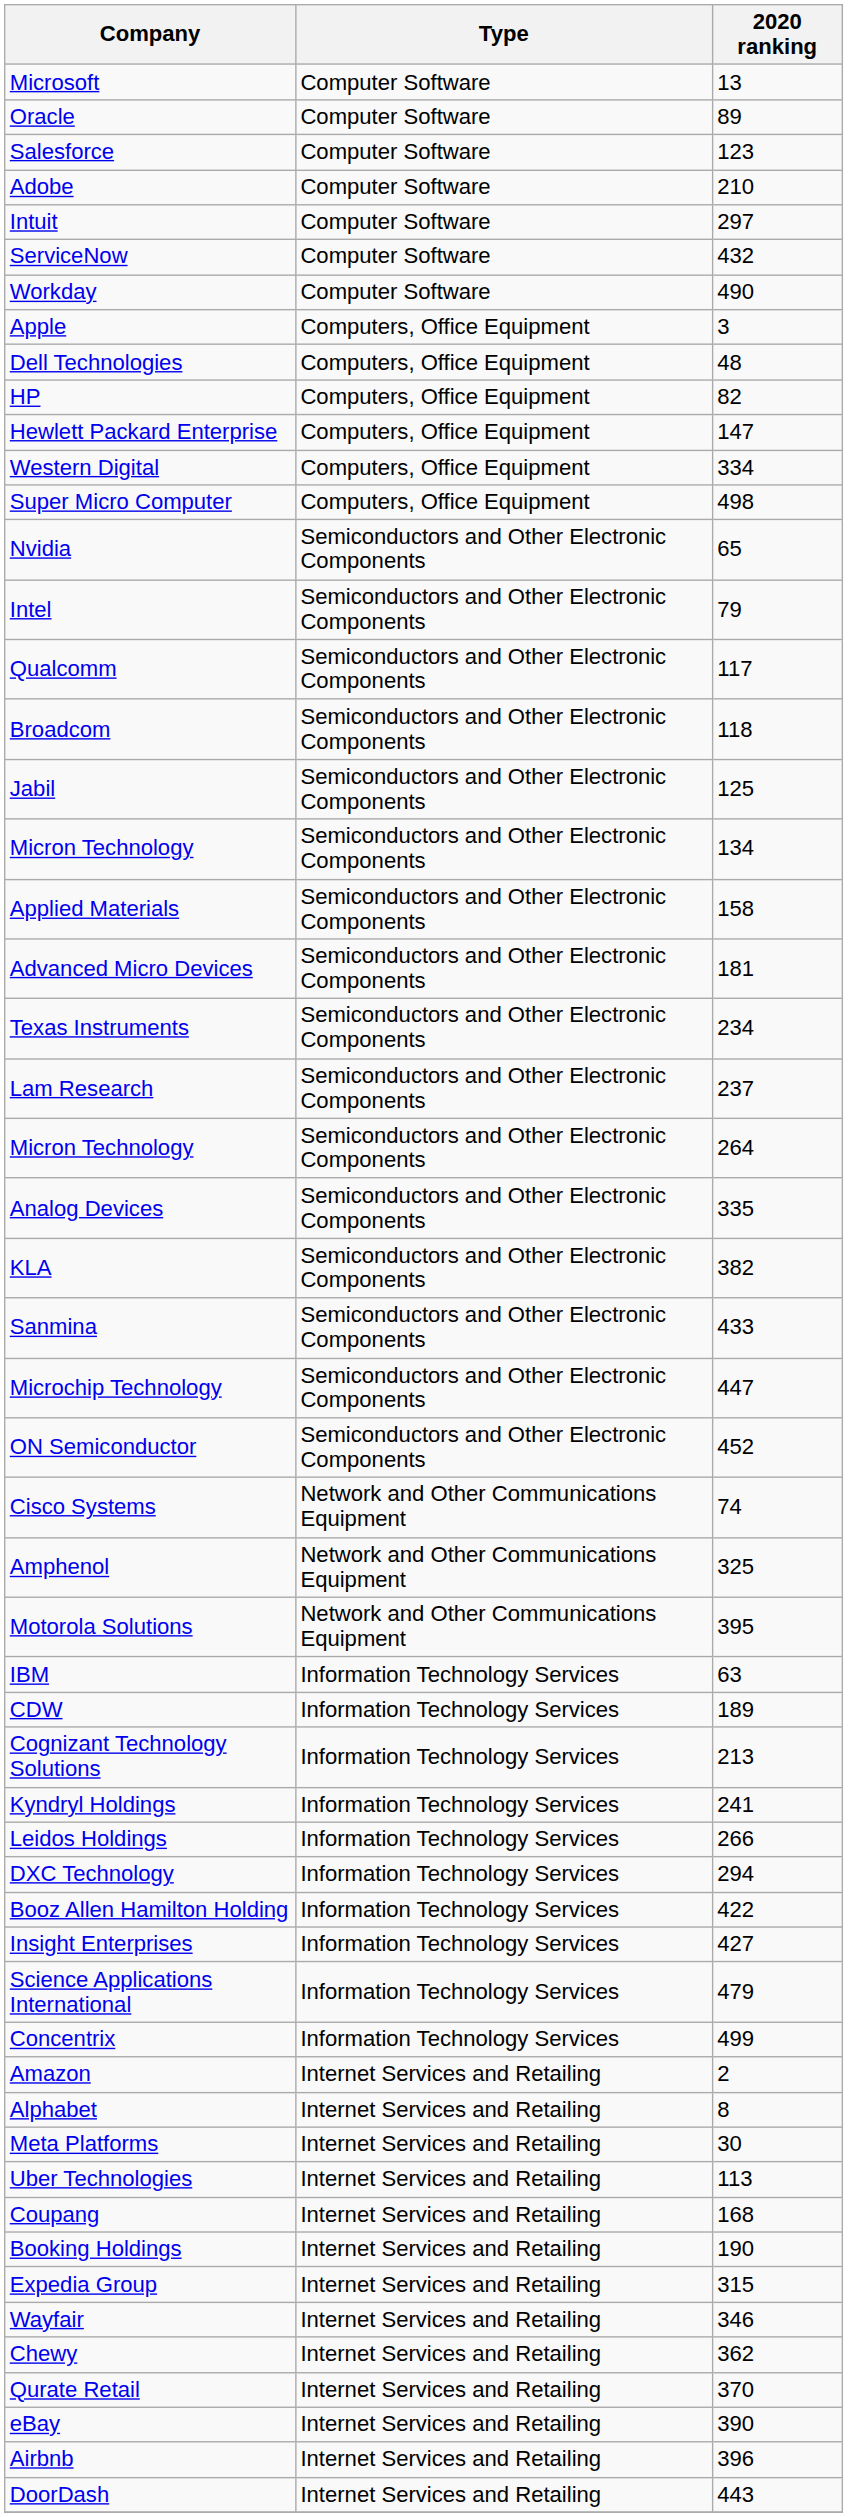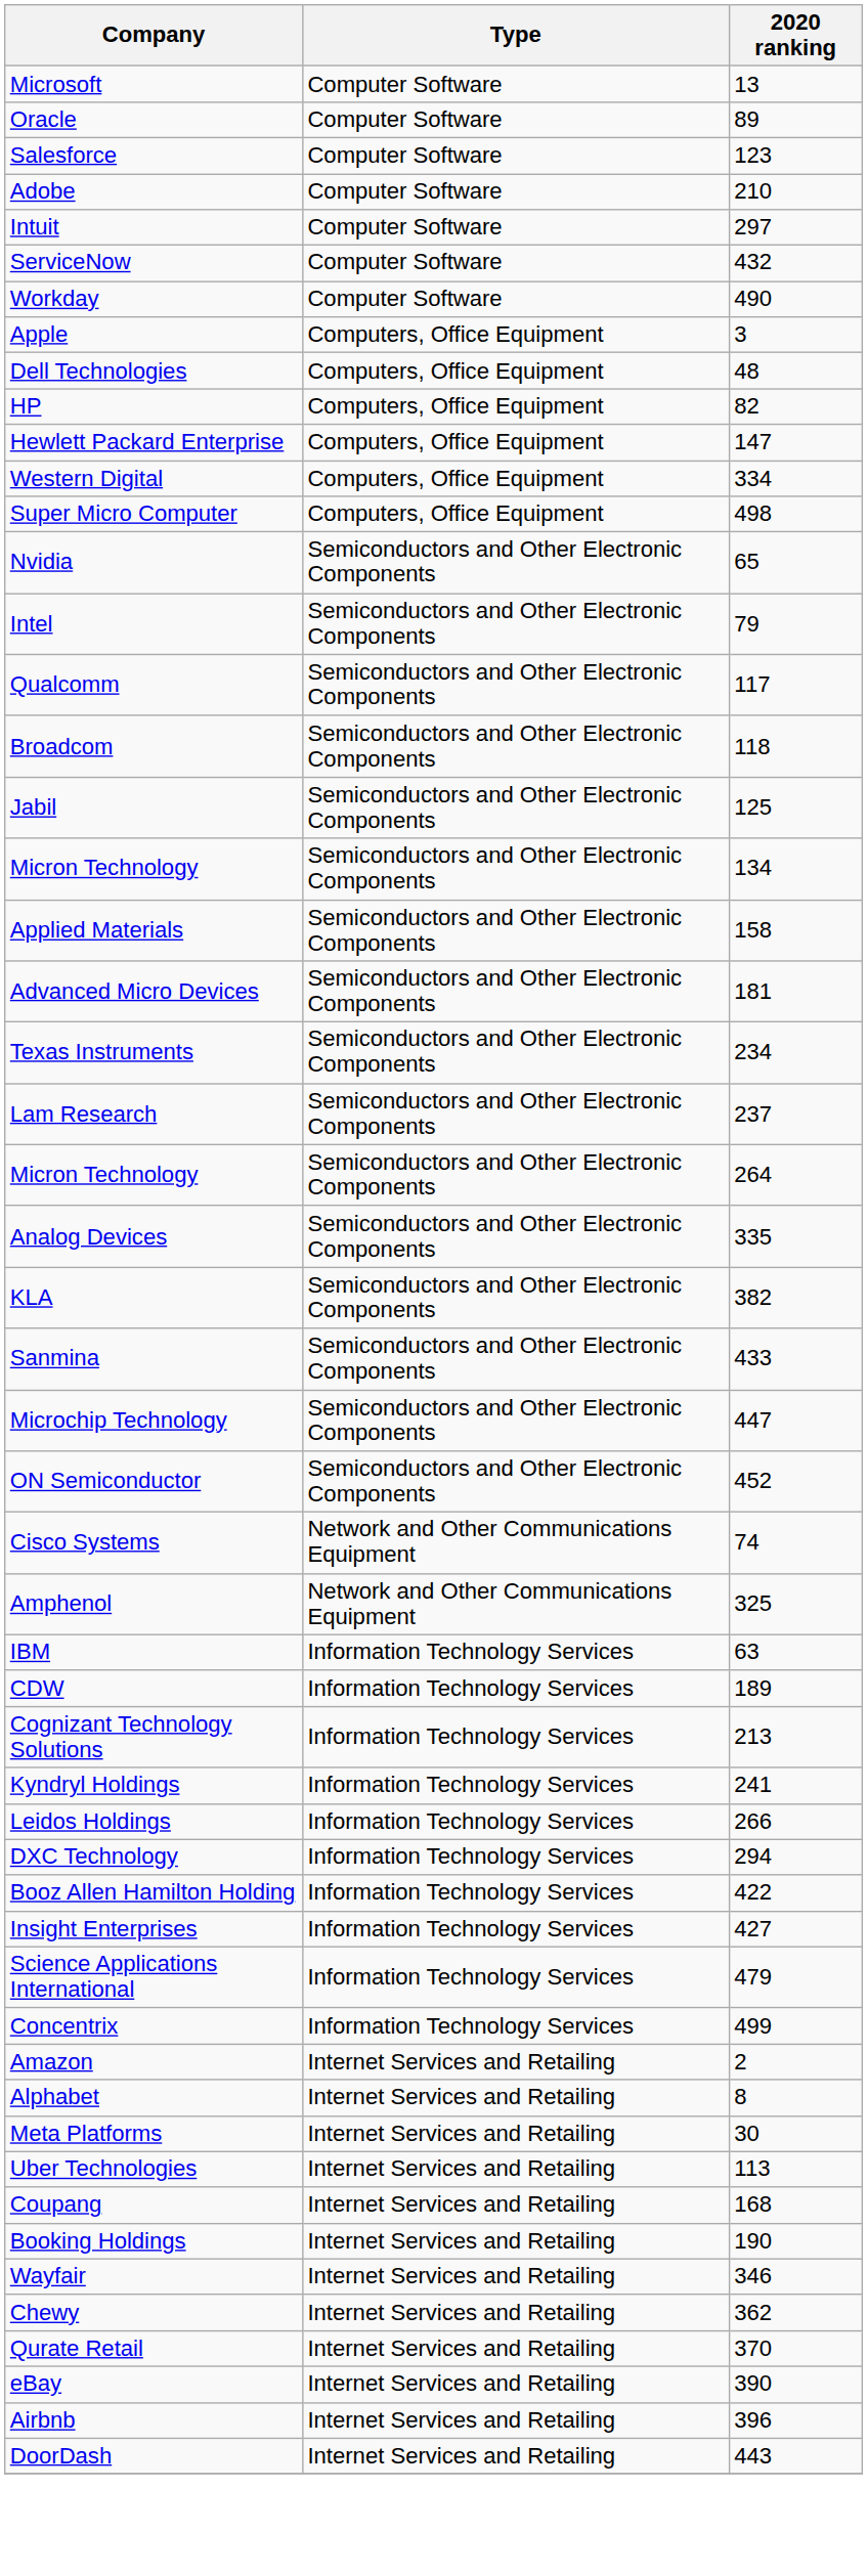- row: Motorola Solutions | Network and Other Communications Equipment | 395
- row: Expedia Group | Internet Services and Retailing | 315
